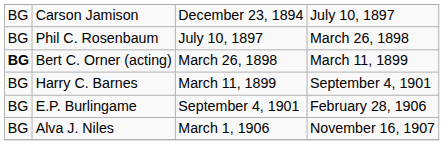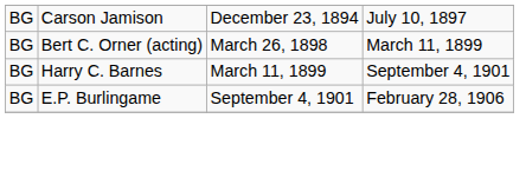- row: BG | Phil C. Rosenbaum | July 10, 1897 | March 26, 1898
Bert C. Orner (acting) | column 1: bold -> normal
- row: BG | Alva J. Niles | March 1, 1906 | November 16, 1907
